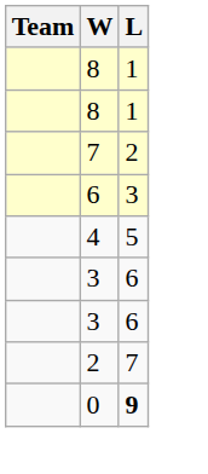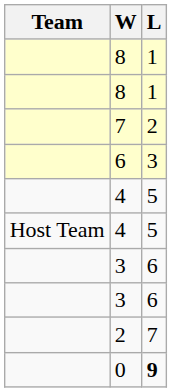+ row: Host Team | 4 | 5
